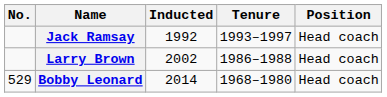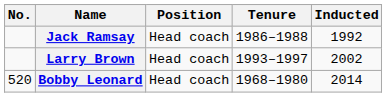columns swapped: Position <-> Inducted
Jack Ramsay | Tenure: 1993–1997 -> 1986–1988
Larry Brown | Tenure: 1986–1988 -> 1993–1997
Bobby Leonard | No.: 529 -> 520
